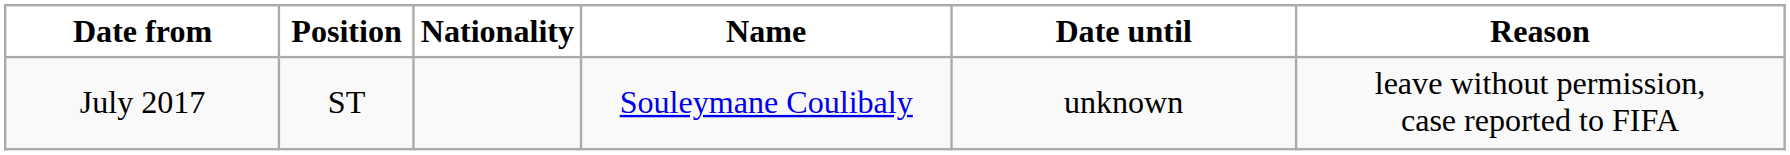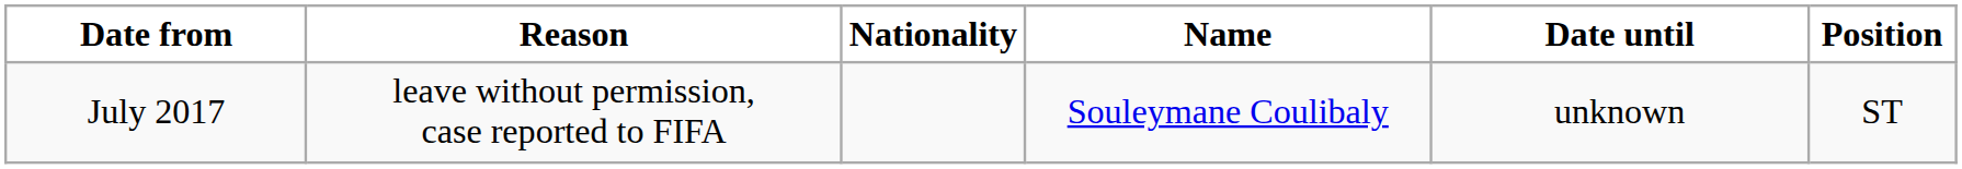columns swapped: Position <-> Reason
